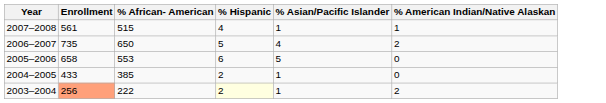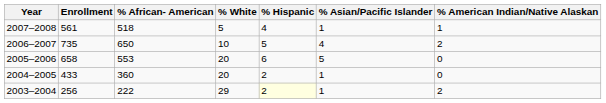+ column: % White | 5 | 10 | 20 | 20 | 29
2007–2008 | % African- American: 515 -> 518
2004–2005 | % African- American: 385 -> 360
2003–2004 | Enrollment: lightsalmon background -> no background
